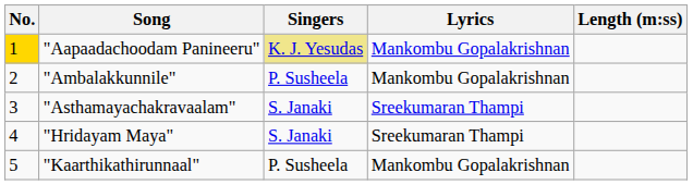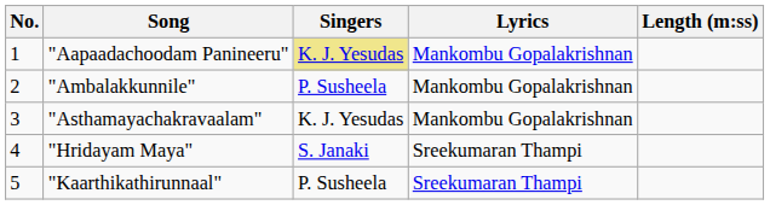"Aapaadachoodam Panineeru" | No.: gold background -> no background
"Asthamayachakravaalam" | Singers: S. Janaki -> K. J. Yesudas
"Asthamayachakravaalam" | Lyrics: Sreekumaran Thampi -> Mankombu Gopalakrishnan
"Kaarthikathirunnaal" | Lyrics: Mankombu Gopalakrishnan -> Sreekumaran Thampi
